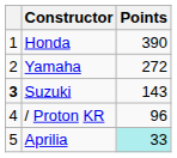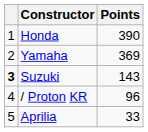Yamaha | Points: 272 -> 369
Aprilia | Points: paleturquoise background -> no background
